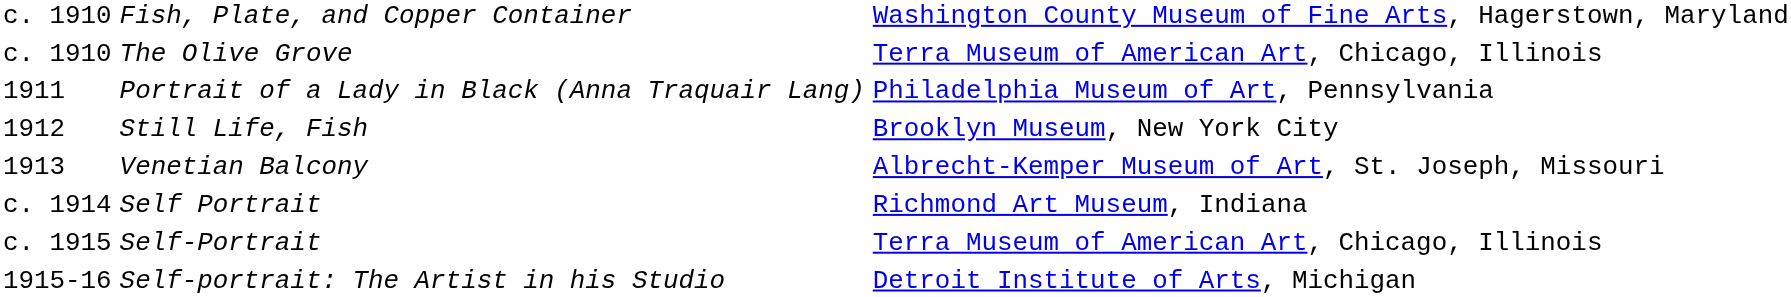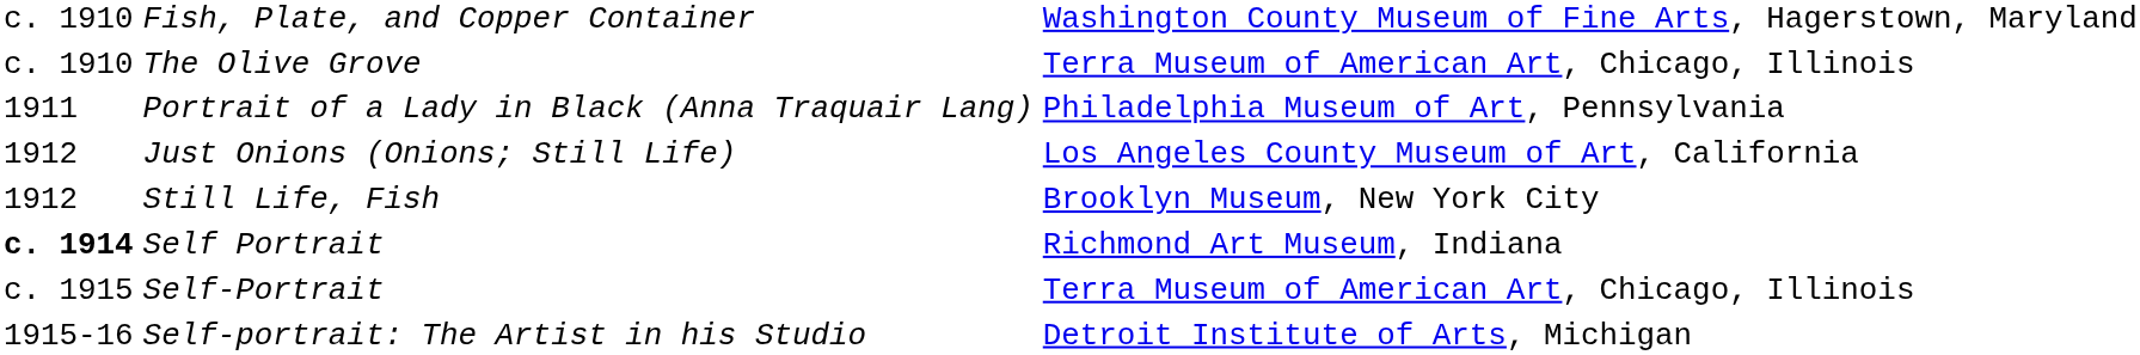+ row: 1912 | Just Onions (Onions; Still Life) | Los Angeles County Museum of Art, California
- row: 1913 | Venetian Balcony | Albrecht-Kemper Museum of Art, St. Joseph, Missouri
Self Portrait | column 1: normal -> bold
